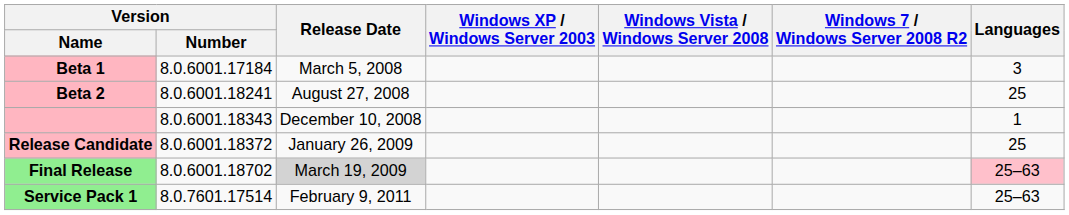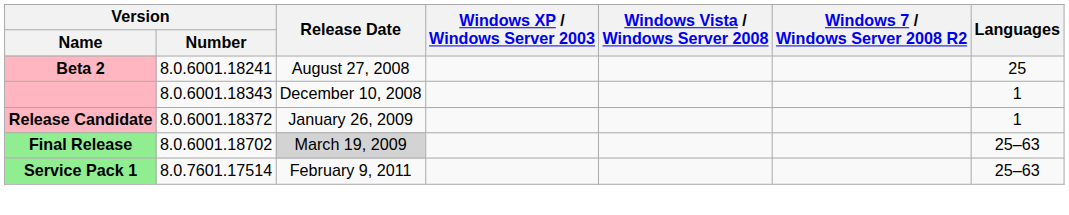- row: Beta 1 | 8.0.6001.17184 | March 5, 2008 | 3
Release Candidate | Languages: 25 -> 1
Final Release | Languages: pink background -> no background
